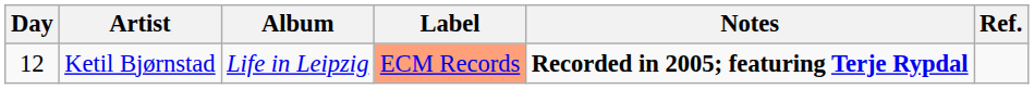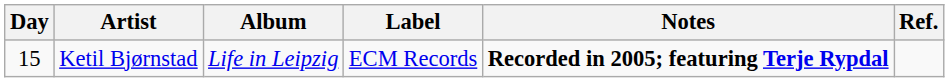Ketil Bjørnstad | Day: 12 -> 15
Ketil Bjørnstad | Label: lightsalmon background -> no background
